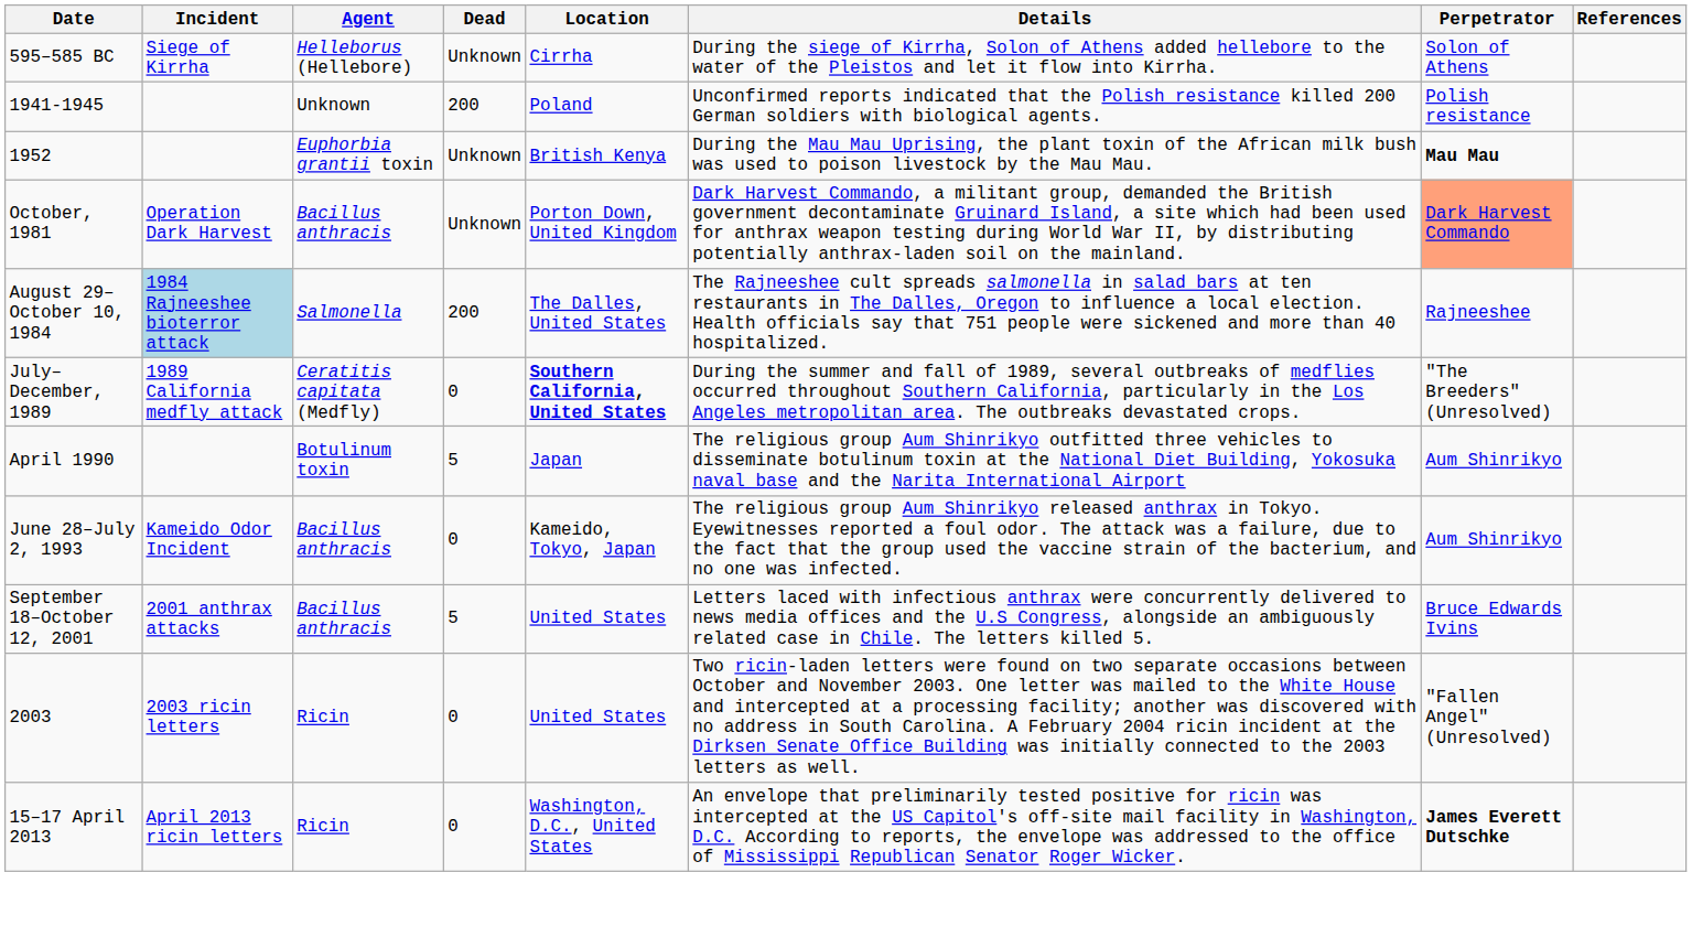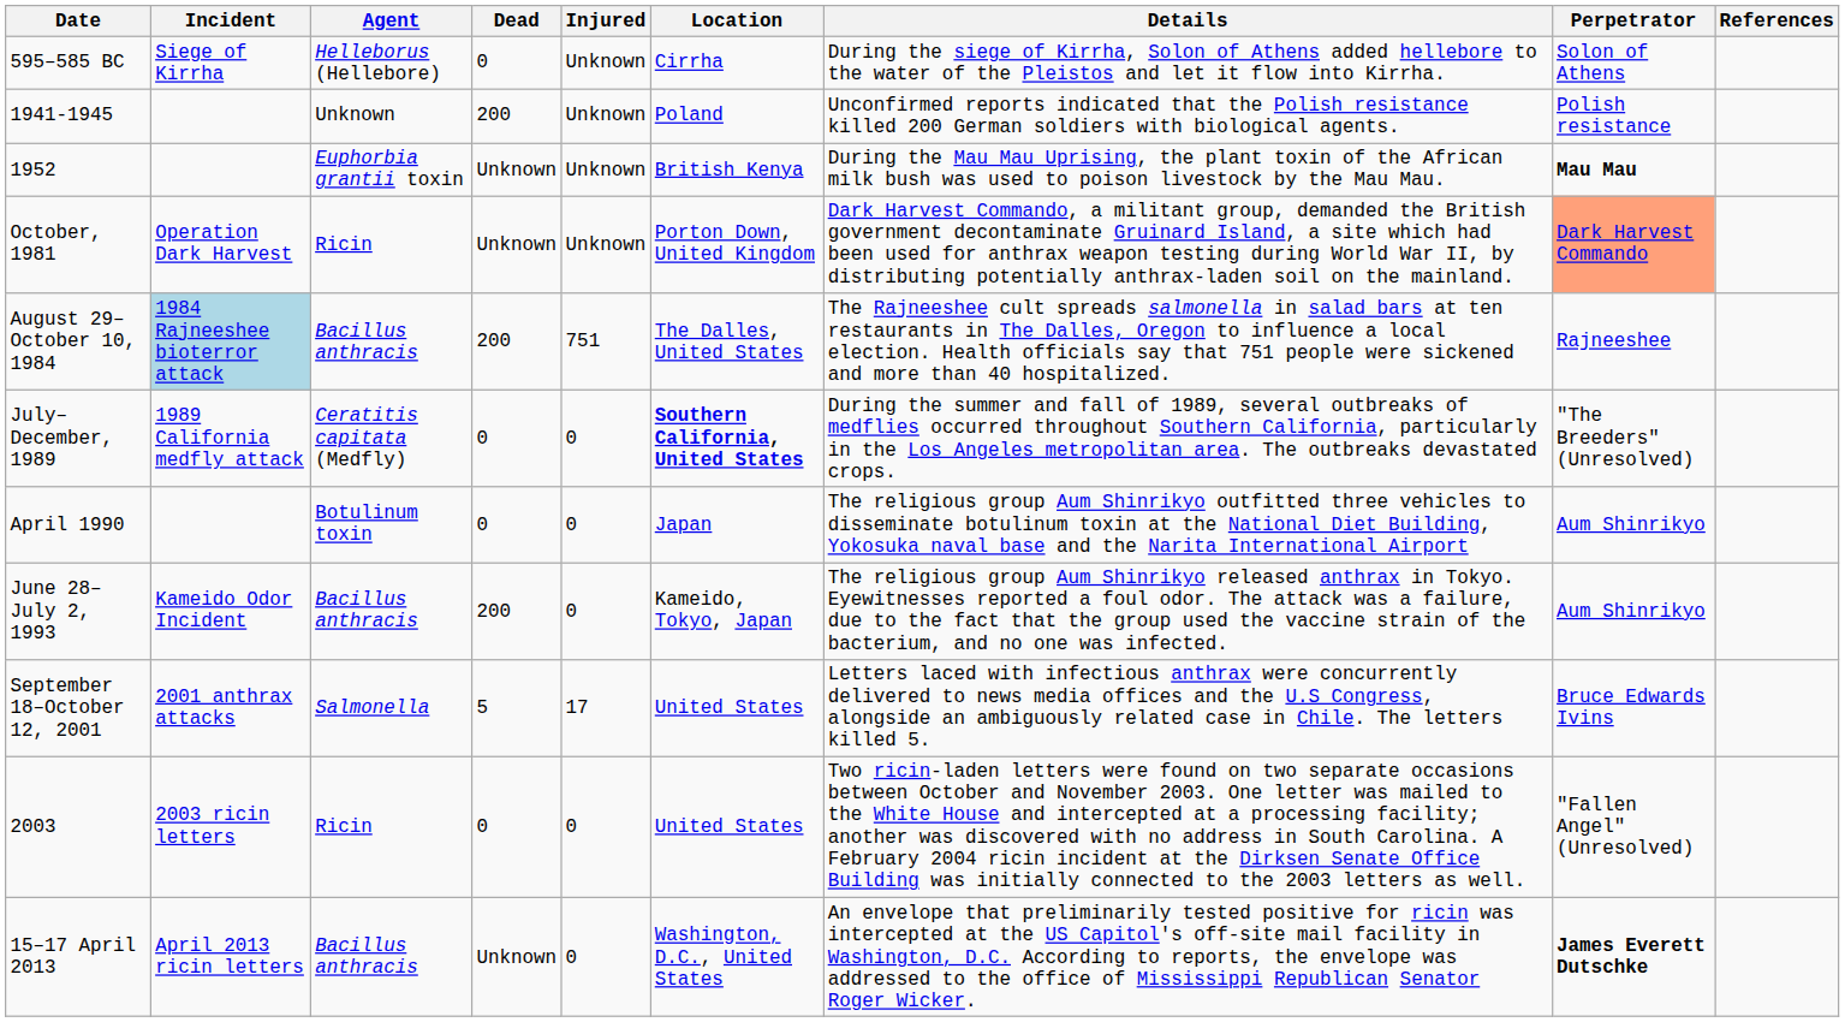+ column: Injured | Unknown | Unknown | Unknown | Unknown | 751 | 0 | 0 | 0 | 17 | 0 | 0
595–585 BC | Dead: Unknown -> 0
October, 1981 | Agent: Bacillus anthracis -> Ricin
August 29–October 10, 1984 | Agent: Salmonella -> Bacillus anthracis
April 1990 | Dead: 5 -> 0
June 28–July 2, 1993 | Dead: 0 -> 200
September 18–October 12, 2001 | Agent: Bacillus anthracis -> Salmonella
15–17 April 2013 | Agent: Ricin -> Bacillus anthracis
15–17 April 2013 | Dead: 0 -> Unknown
